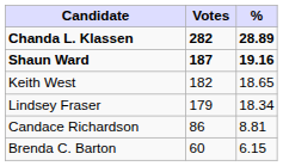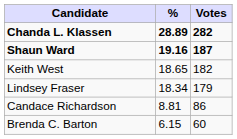columns swapped: Votes <-> %
